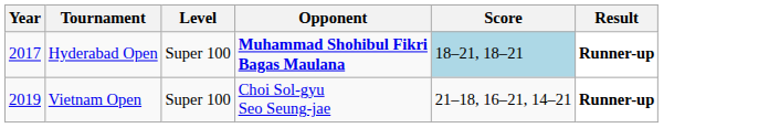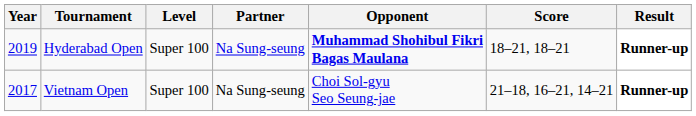+ column: Partner | Na Sung-seung | Na Sung-seung
Hyderabad Open | Year: 2017 -> 2019
Hyderabad Open | Score: lightblue background -> no background
Vietnam Open | Year: 2019 -> 2017
